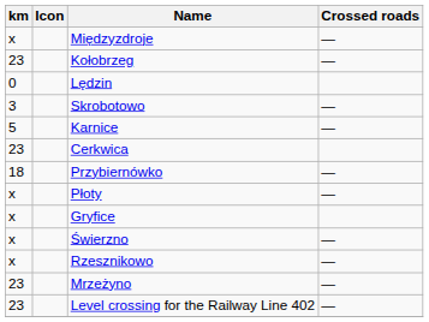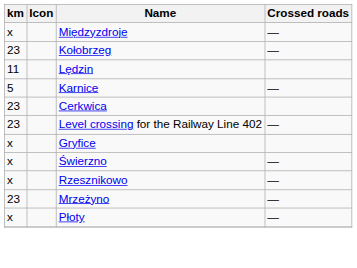Lędzin | km: 0 -> 11
- row: 3 | Skrobotowo | —
- row: 18 | Przybiernówko | —
rows swapped: Level crossing for the Railway Line 402 <-> Płoty
